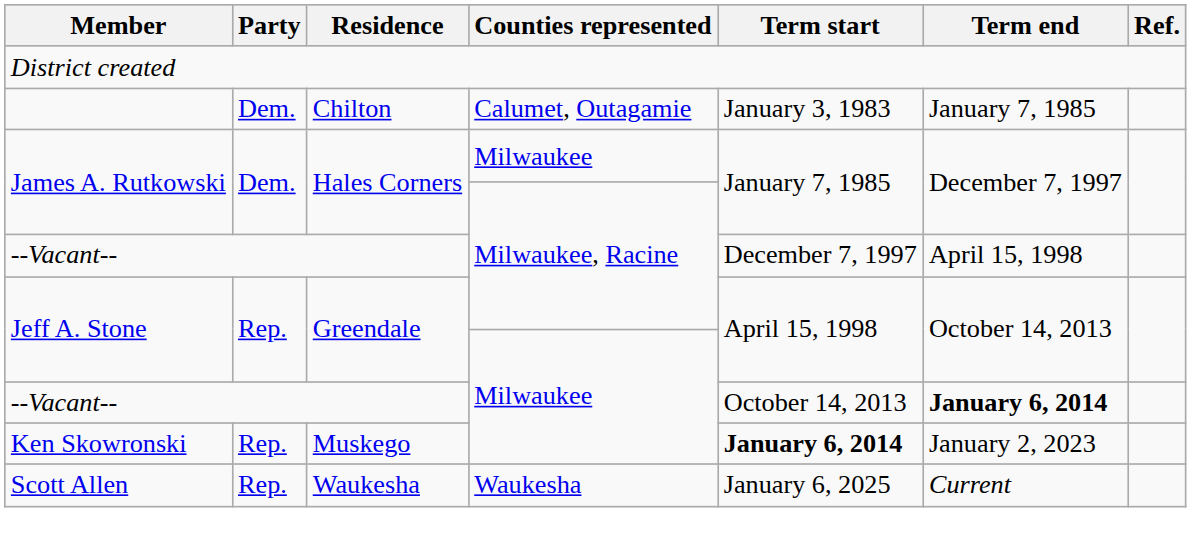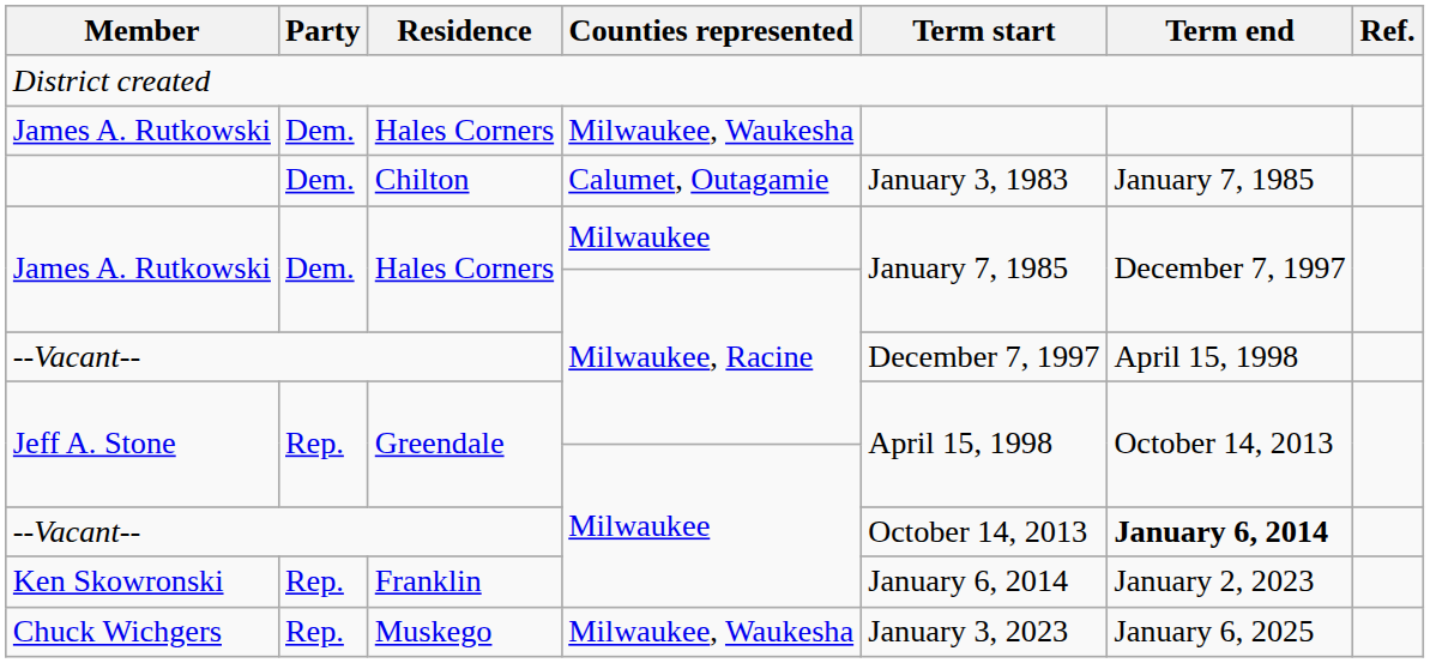+ row: James A. Rutkowski | Dem. | Hales Corners | Milwaukee, Waukesha
Ken Skowronski | Residence: Muskego -> Franklin
Ken Skowronski | Term start: bold -> normal
+ row: Chuck Wichgers | Rep. | Muskego | Milwaukee, Waukesha | January 3, 2023 | January 6, 2025
- row: Scott Allen | Rep. | Waukesha | Waukesha | January 6, 2025 | Current
